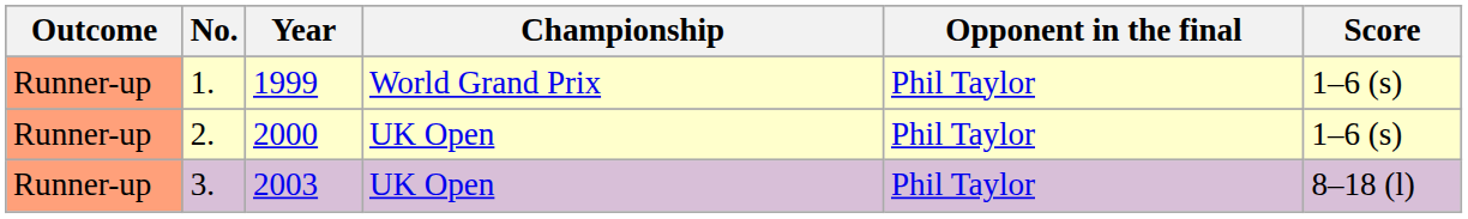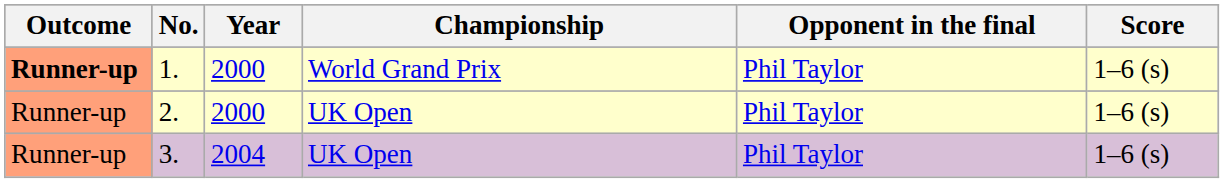1. | Outcome: normal -> bold
1. | Year: 1999 -> 2000
3. | Year: 2003 -> 2004
3. | Score: 8–18 (l) -> 1–6 (s)
